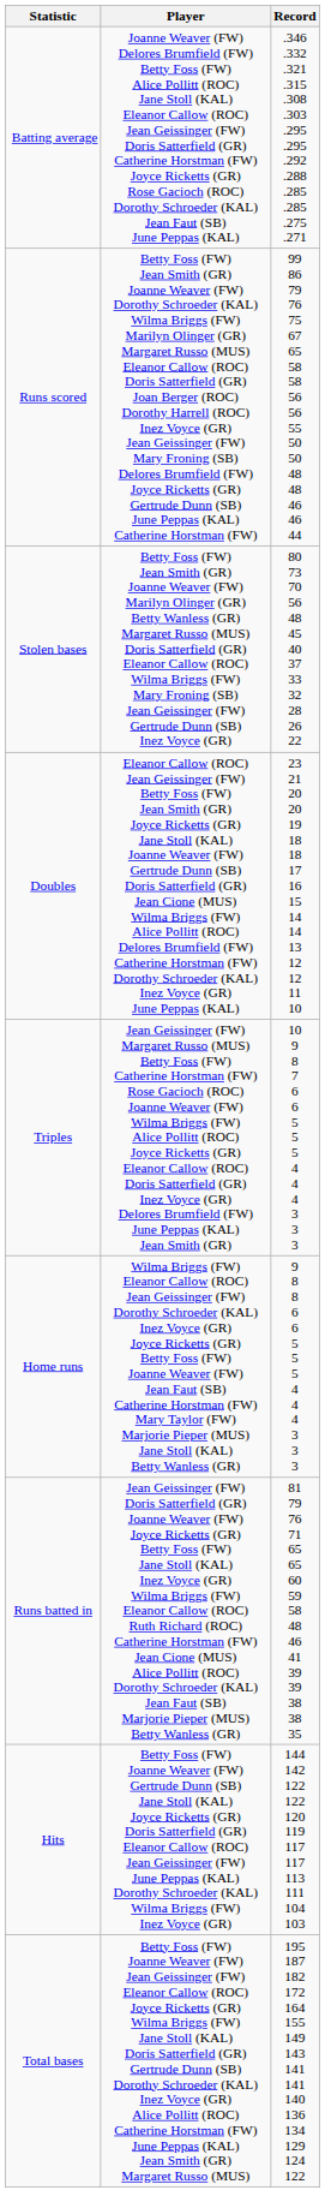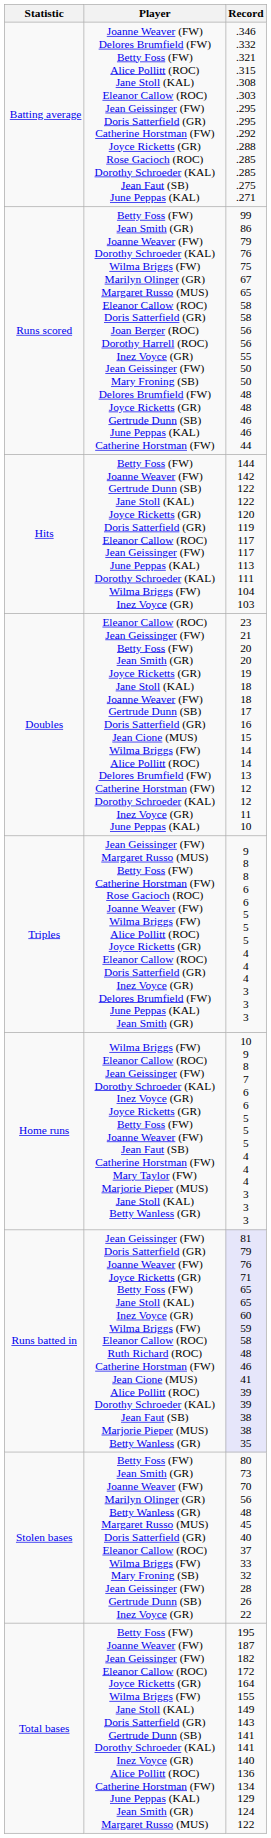rows swapped: Hits <-> Stolen bases
Triples | Record: 10 9 8 7 6 6 5 5 5 4 4 4 3 3 3 -> 9 8 8 6 6 5 5 5 4 4 4 3 3 3
Home runs | Record: 9 8 8 6 6 5 5 5 4 4 4 3 3 3 -> 10 9 8 7 6 6 5 5 5 4 4 4 3 3 3
Runs batted in | Record: no background -> lavender background
